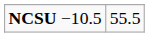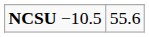NCSU −10.5 | column 2: 55.5 -> 55.6
